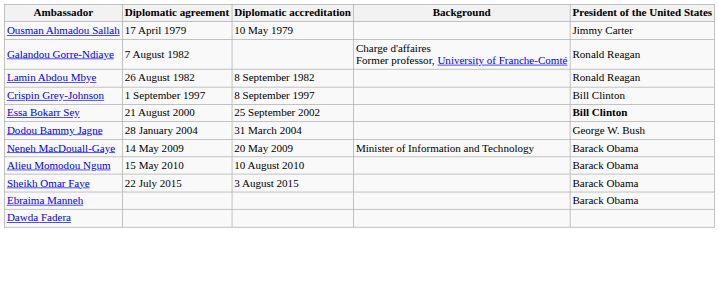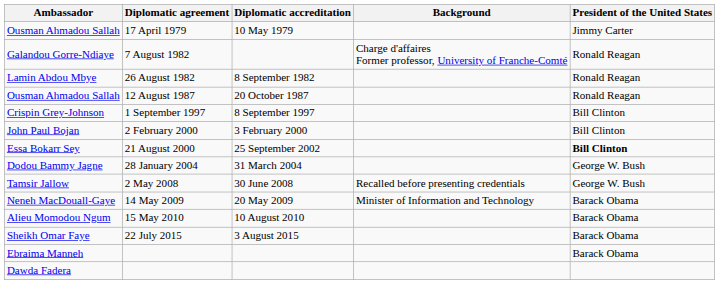+ row: Ousman Ahmadou Sallah | 12 August 1987 | 20 October 1987 | Ronald Reagan
+ row: John Paul Bojan | 2 February 2000 | 3 February 2000 | Bill Clinton
+ row: Tamsir Jallow | 2 May 2008 | 30 June 2008 | Recalled before presenting credentials | George W. Bush
